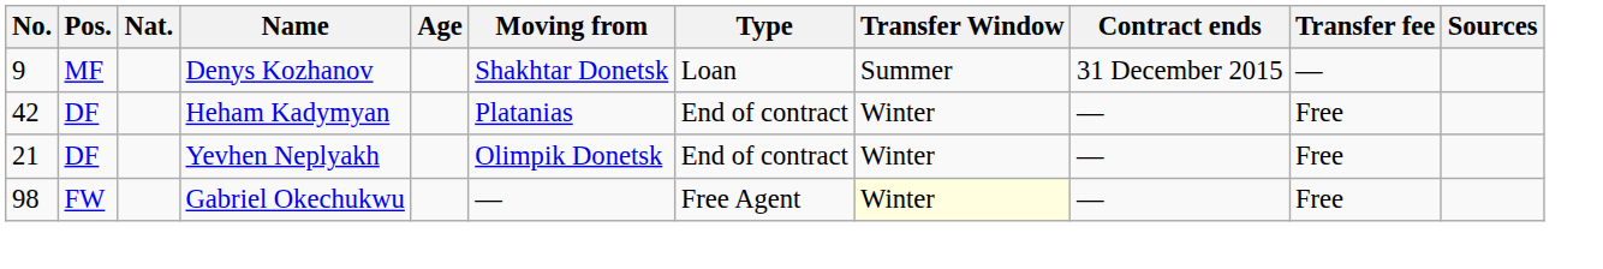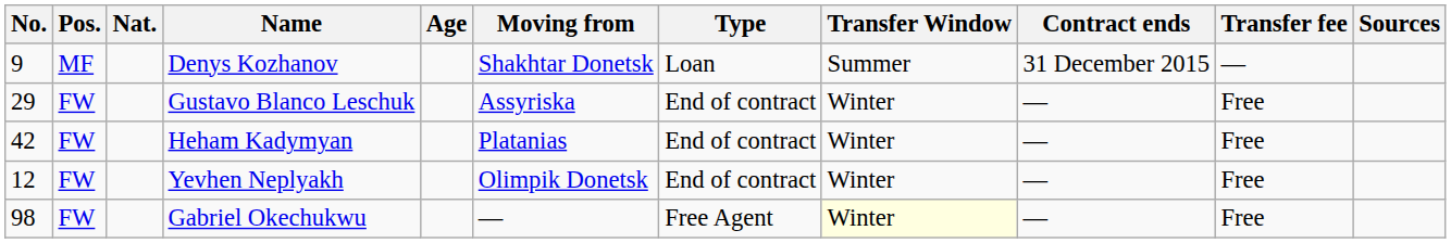+ row: 29 | FW | Gustavo Blanco Leschuk | Assyriska | End of contract | Winter | — | Free
Heham Kadymyan | Pos.: DF -> FW
Yevhen Neplyakh | No.: 21 -> 12
Yevhen Neplyakh | Pos.: DF -> FW
